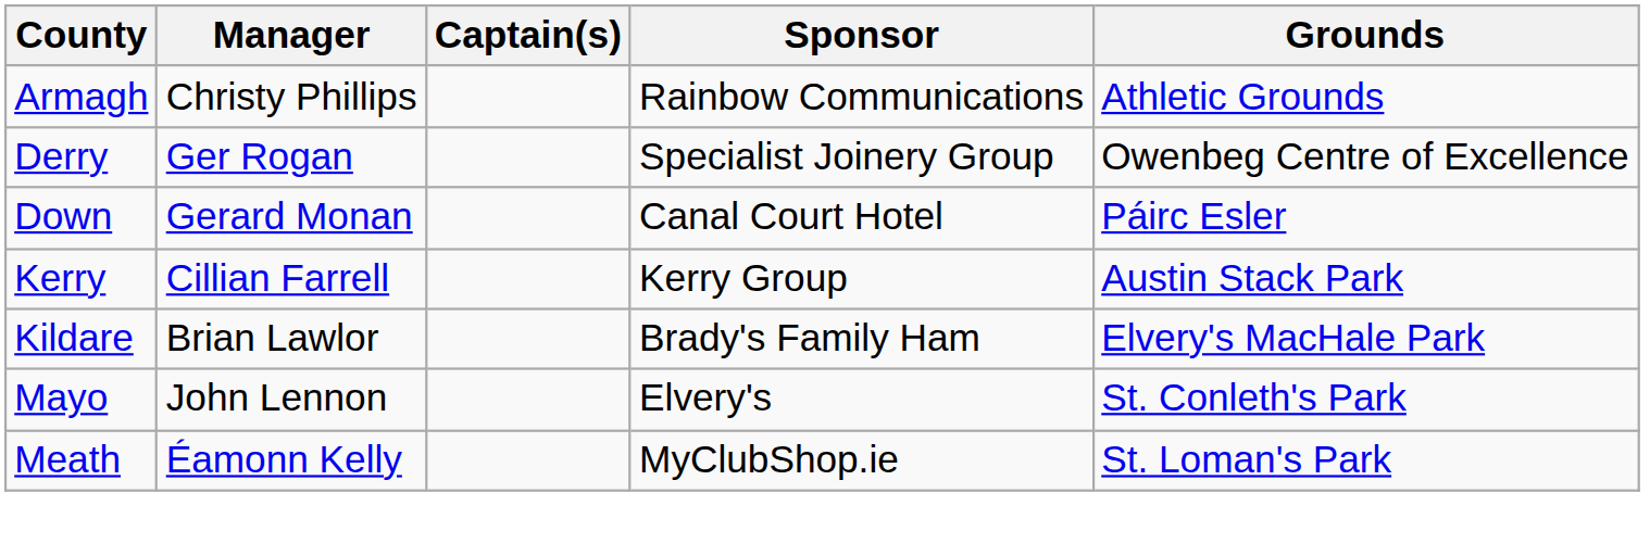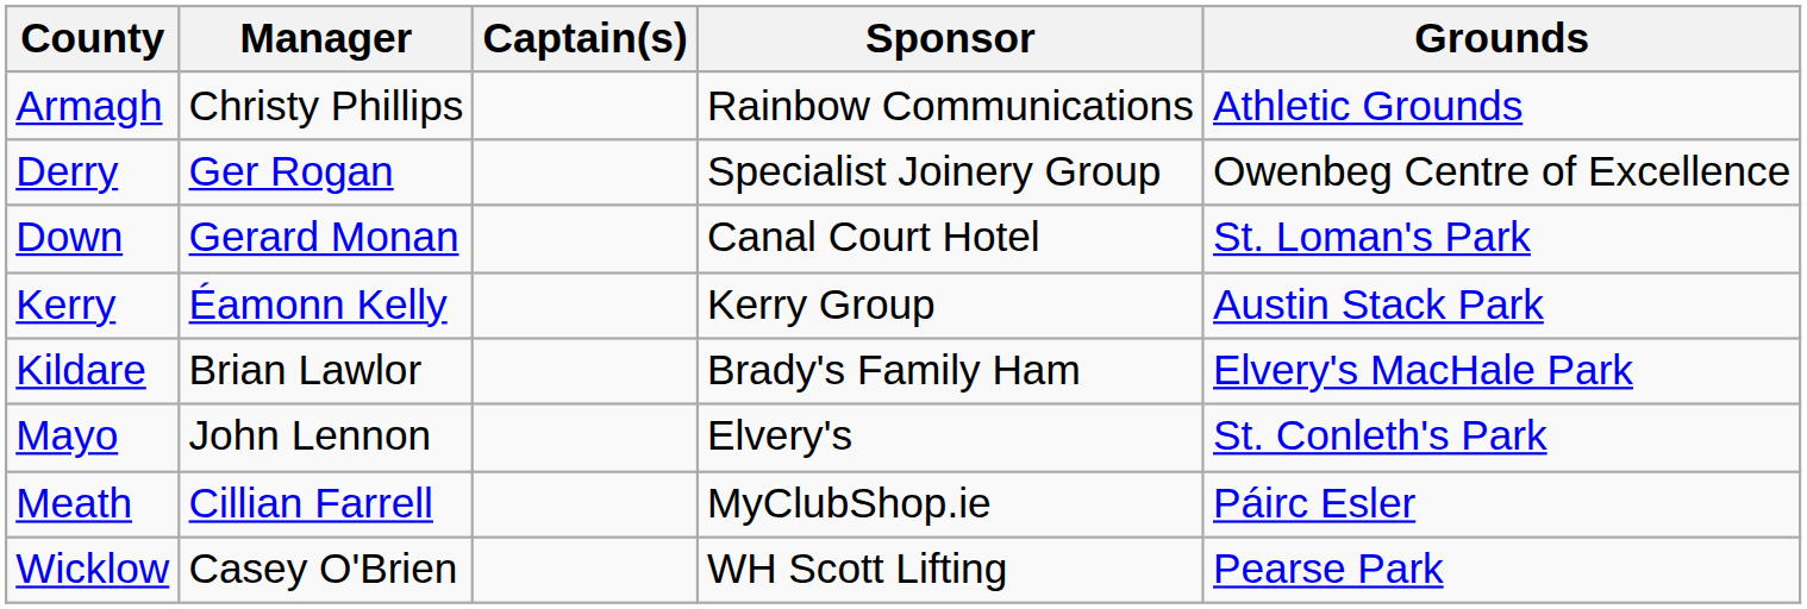Down | Grounds: Páirc Esler -> St. Loman's Park
Kerry | Manager: Cillian Farrell -> Éamonn Kelly
Meath | Manager: Éamonn Kelly -> Cillian Farrell
Meath | Grounds: St. Loman's Park -> Páirc Esler
+ row: Wicklow | Casey O'Brien | WH Scott Lifting | Pearse Park
